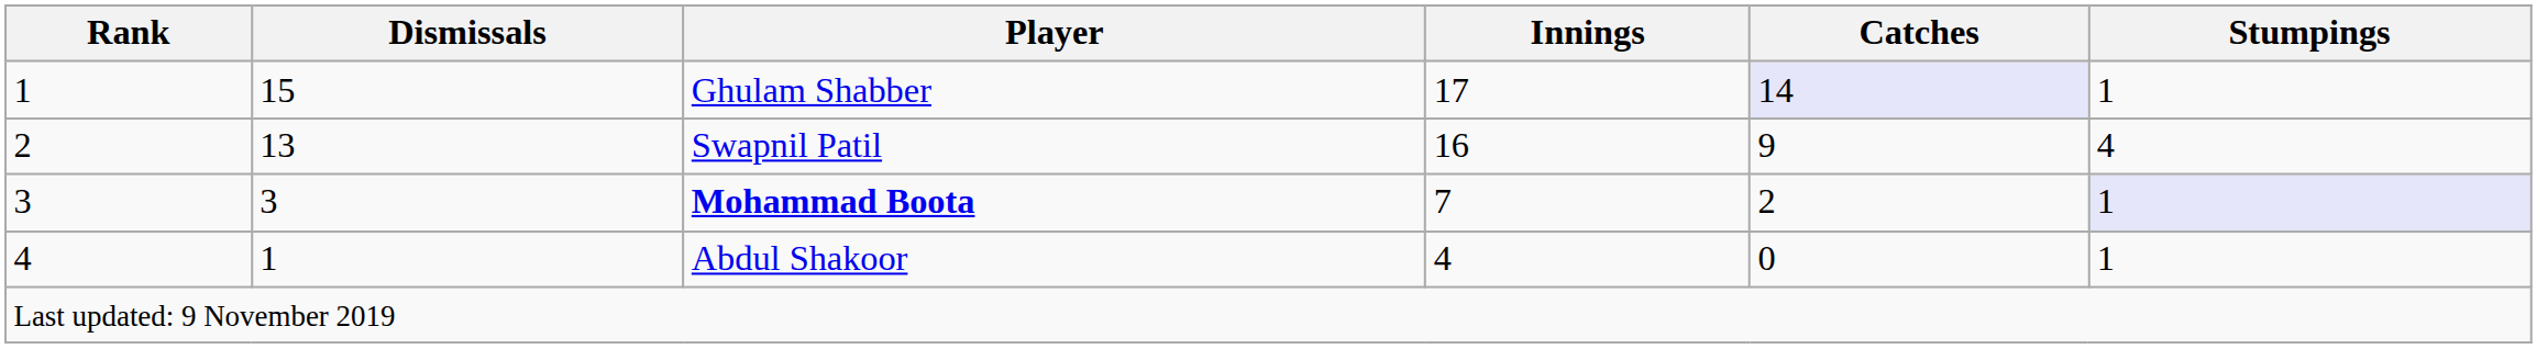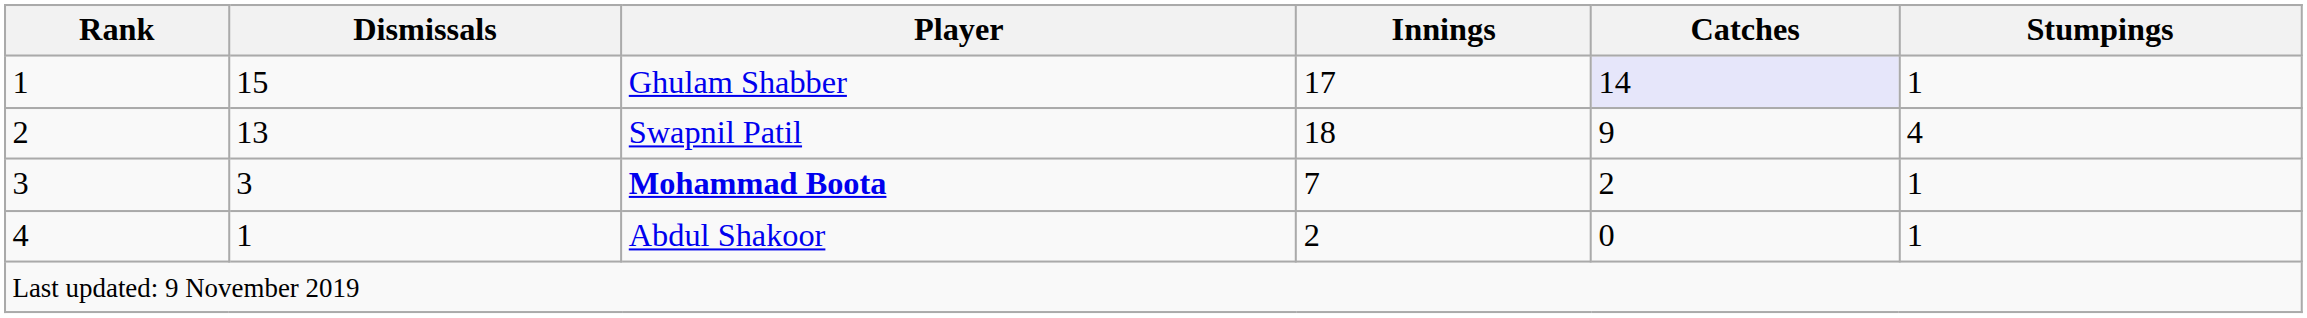Swapnil Patil | Innings: 16 -> 18
Mohammad Boota | Stumpings: lavender background -> no background
Abdul Shakoor | Innings: 4 -> 2
